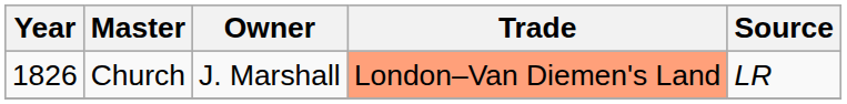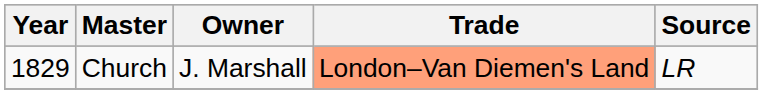Church | Year: 1826 -> 1829
